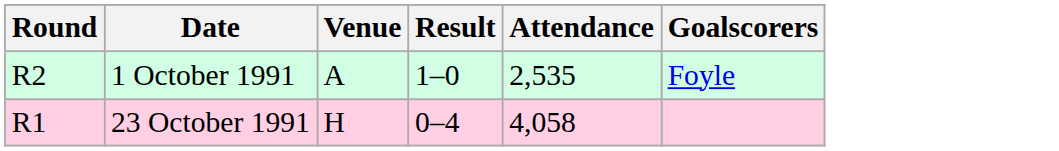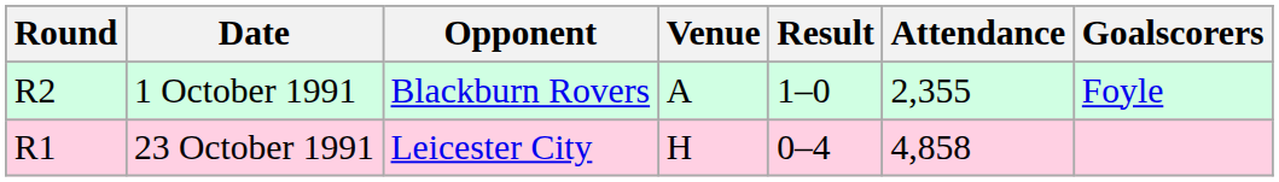+ column: Opponent | Blackburn Rovers | Leicester City
1 October 1991 | Attendance: 2,535 -> 2,355
23 October 1991 | Attendance: 4,058 -> 4,858
